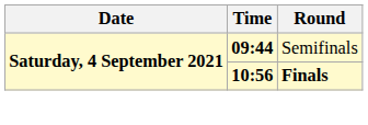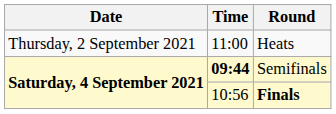+ row: Thursday, 2 September 2021 | 11:00 | Heats
Finals | Time: bold -> normal
